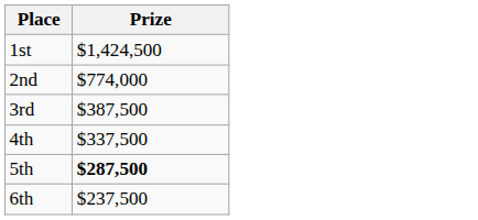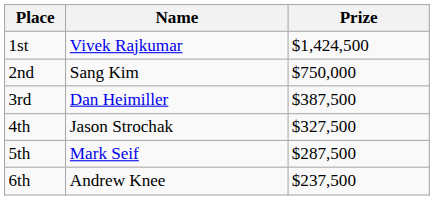+ column: Name | Vivek Rajkumar | Sang Kim | Dan Heimiller | Jason Strochak | Mark Seif | Andrew Knee
2nd | Prize: $774,000 -> $750,000
4th | Prize: $337,500 -> $327,500
5th | Prize: bold -> normal
